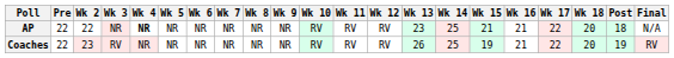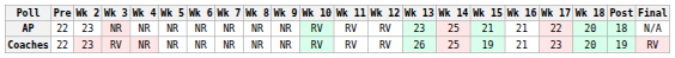AP | Wk 2: 22 -> 23
AP | Wk 4: bold -> normal
Coaches | Wk 17: 22 -> 23
